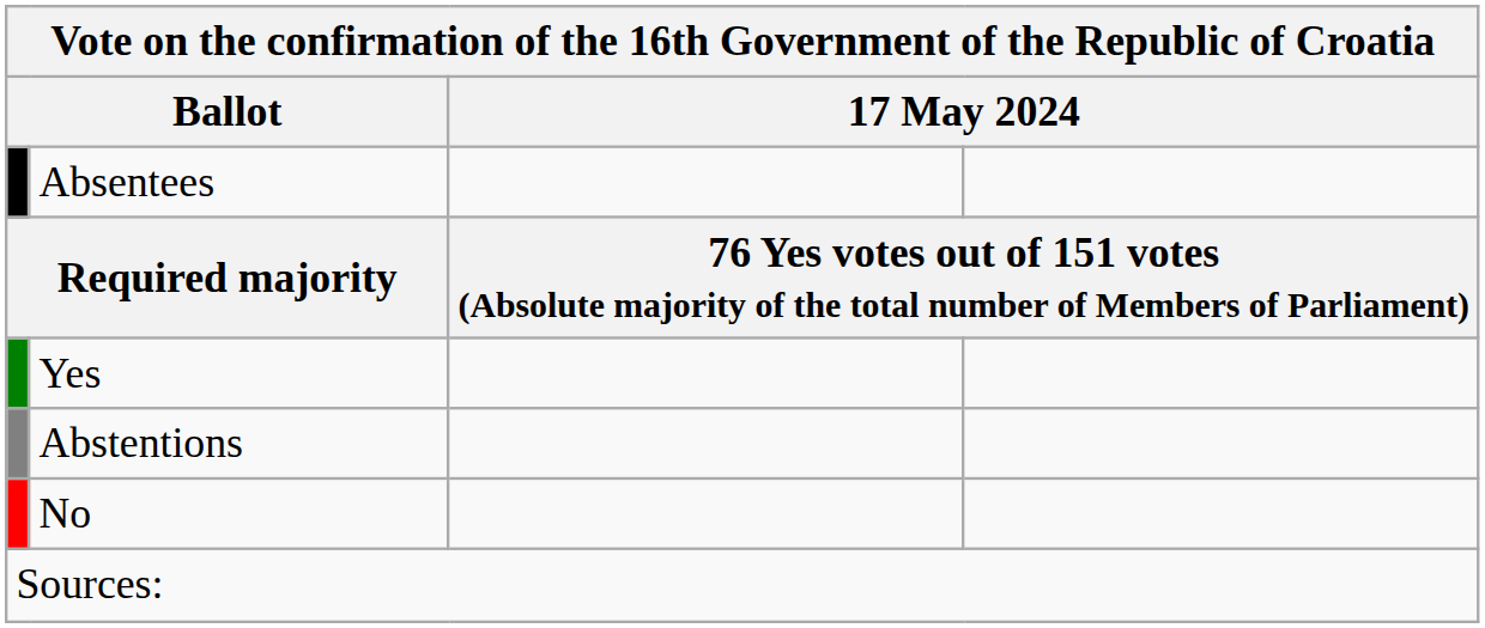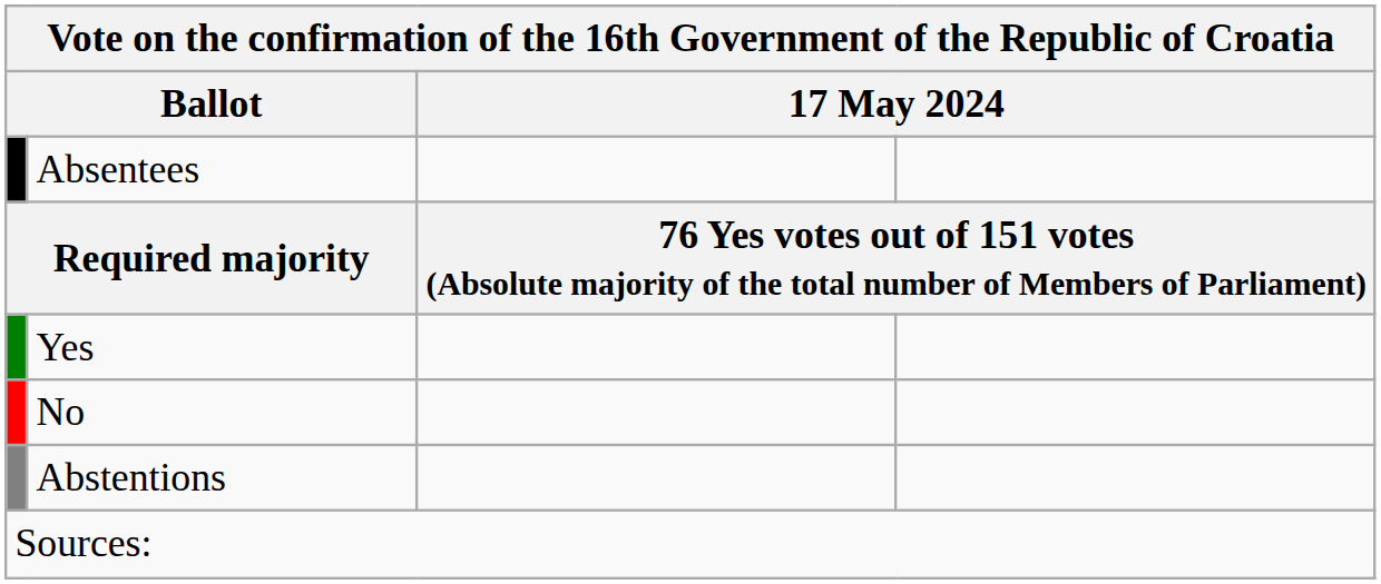rows swapped: No <-> Abstentions
